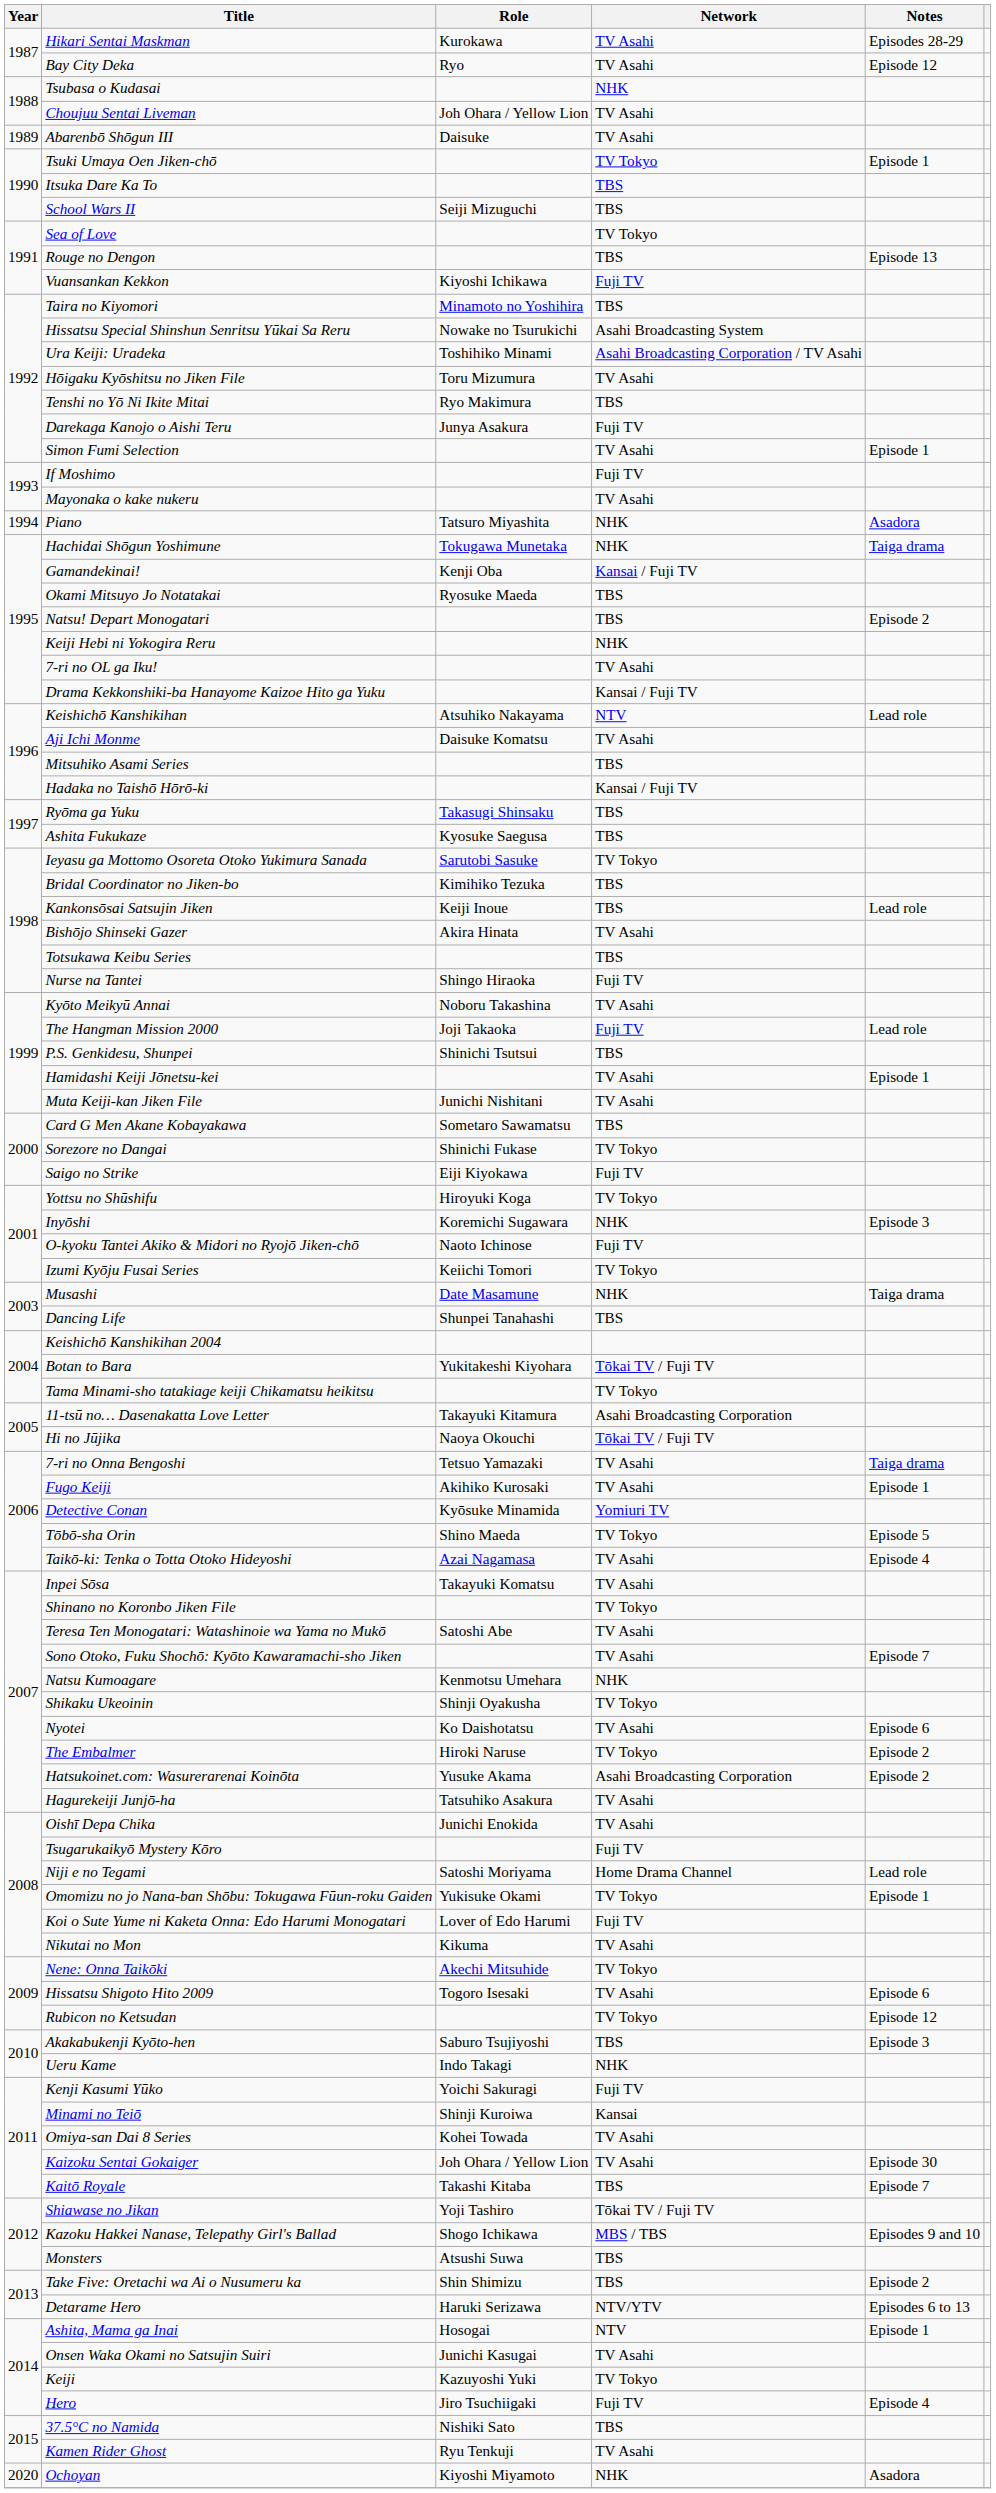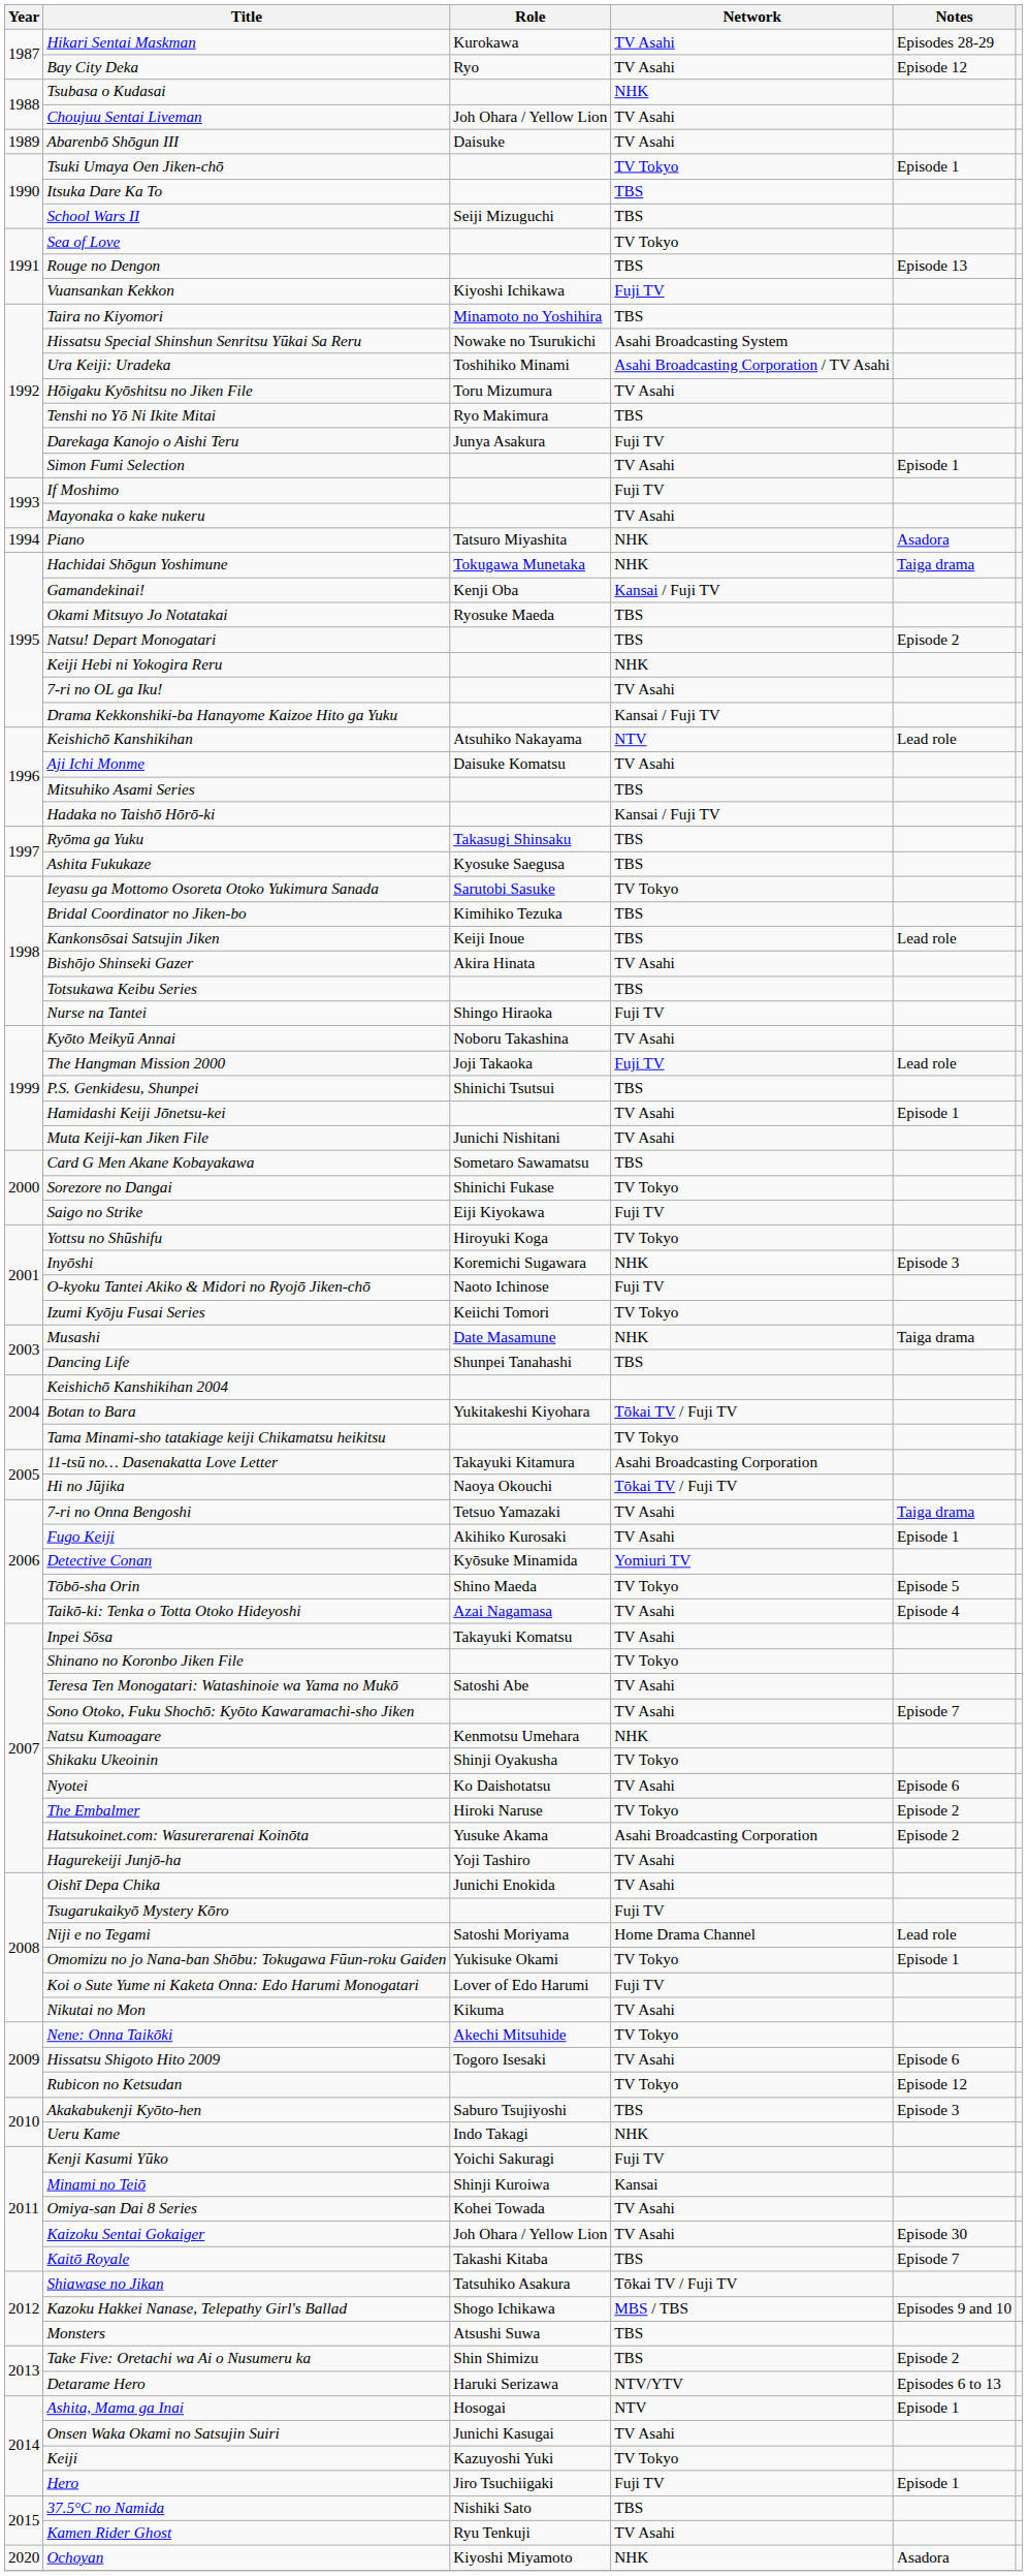Hagurekeiji Junjō-ha | Role: Tatsuhiko Asakura -> Yoji Tashiro
Shiawase no Jikan | Role: Yoji Tashiro -> Tatsuhiko Asakura
Hero | Notes: Episode 4 -> Episode 1
